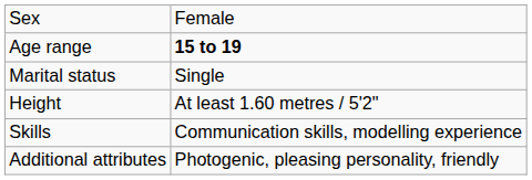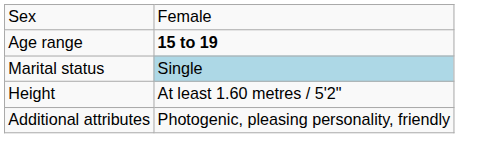Marital status | column 2: no background -> lightblue background
- row: Skills | Communication skills, modelling experience
